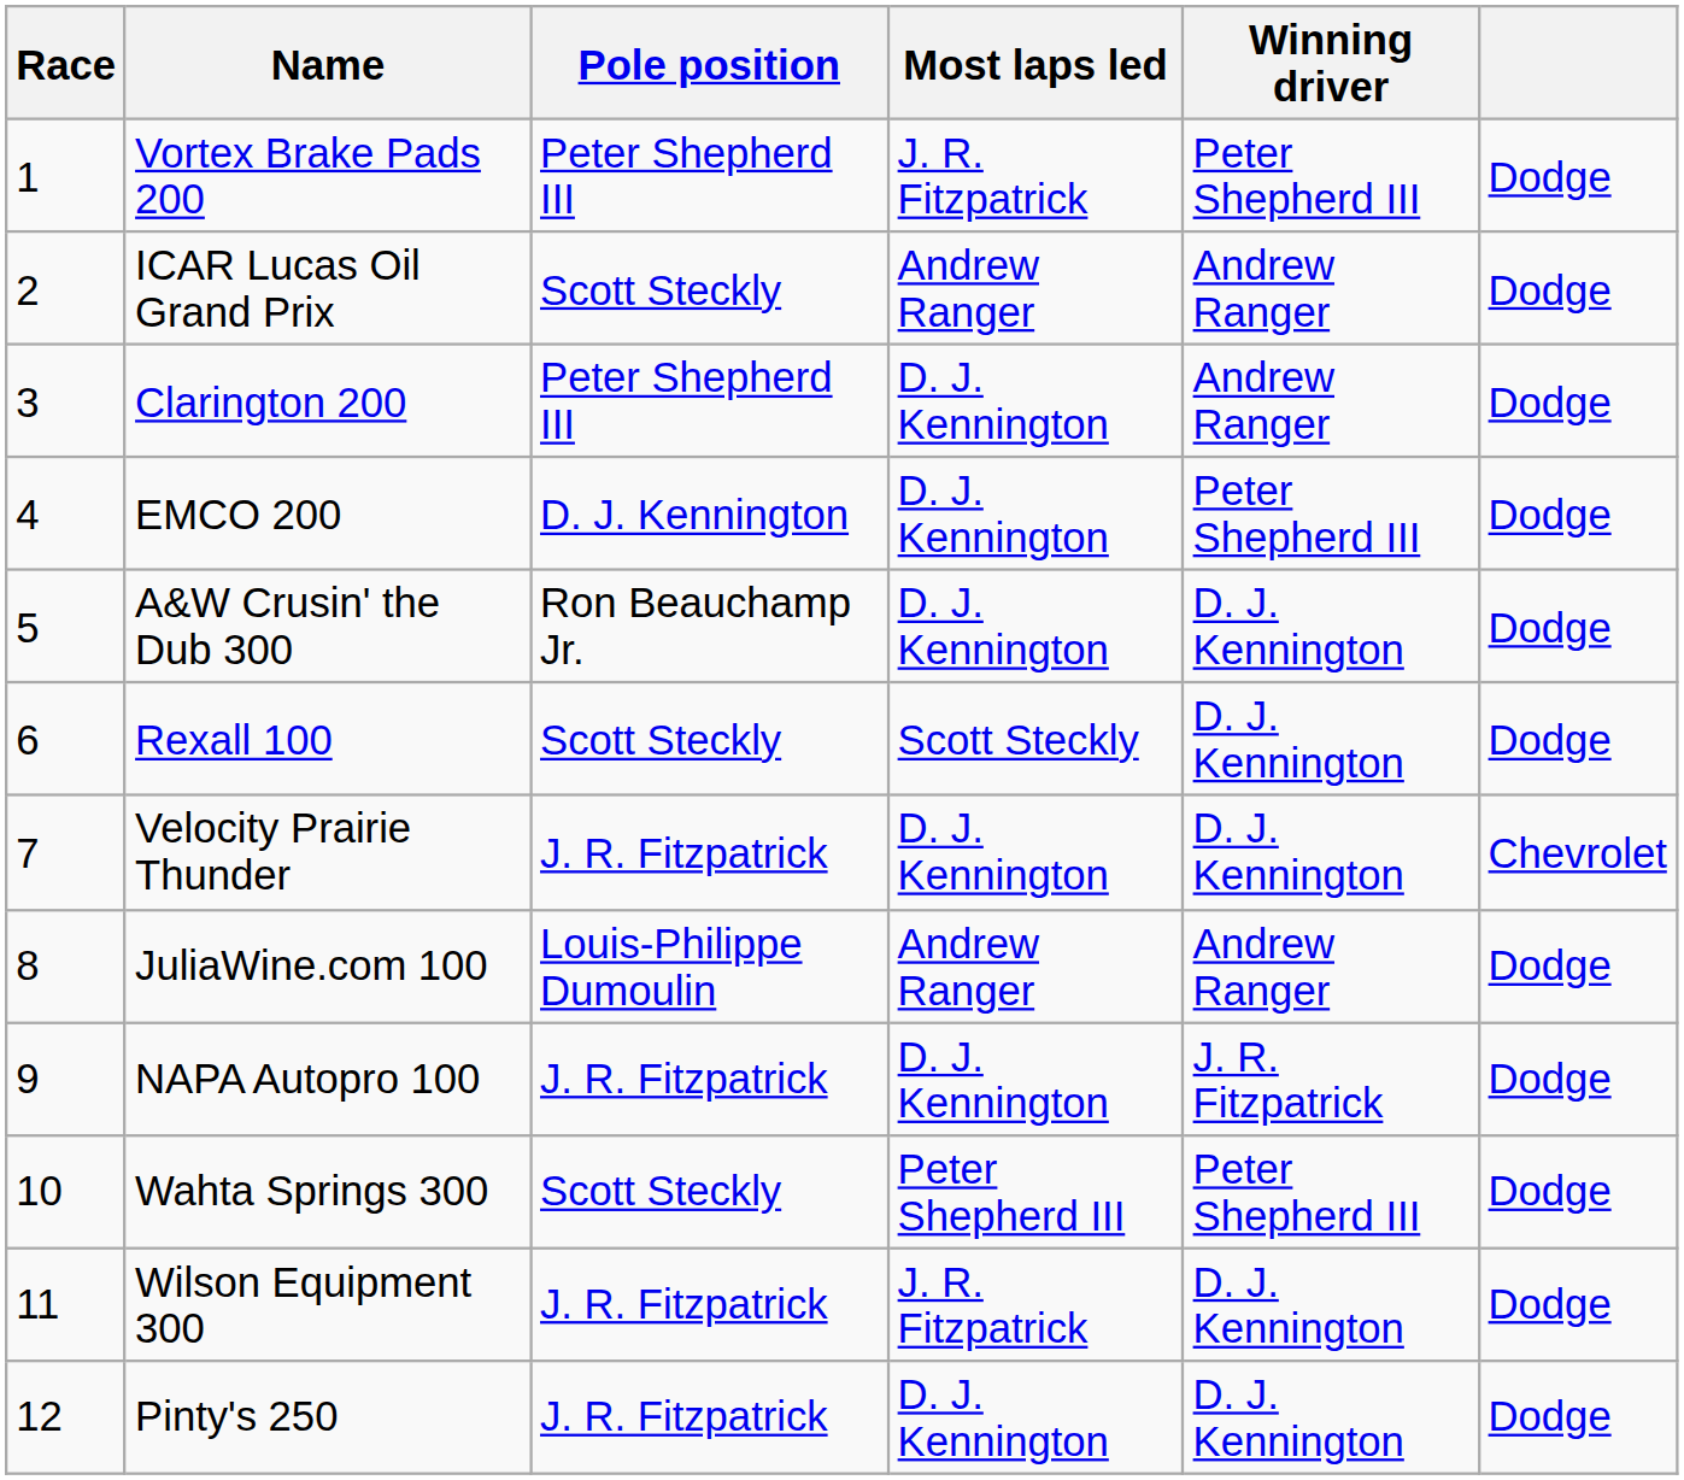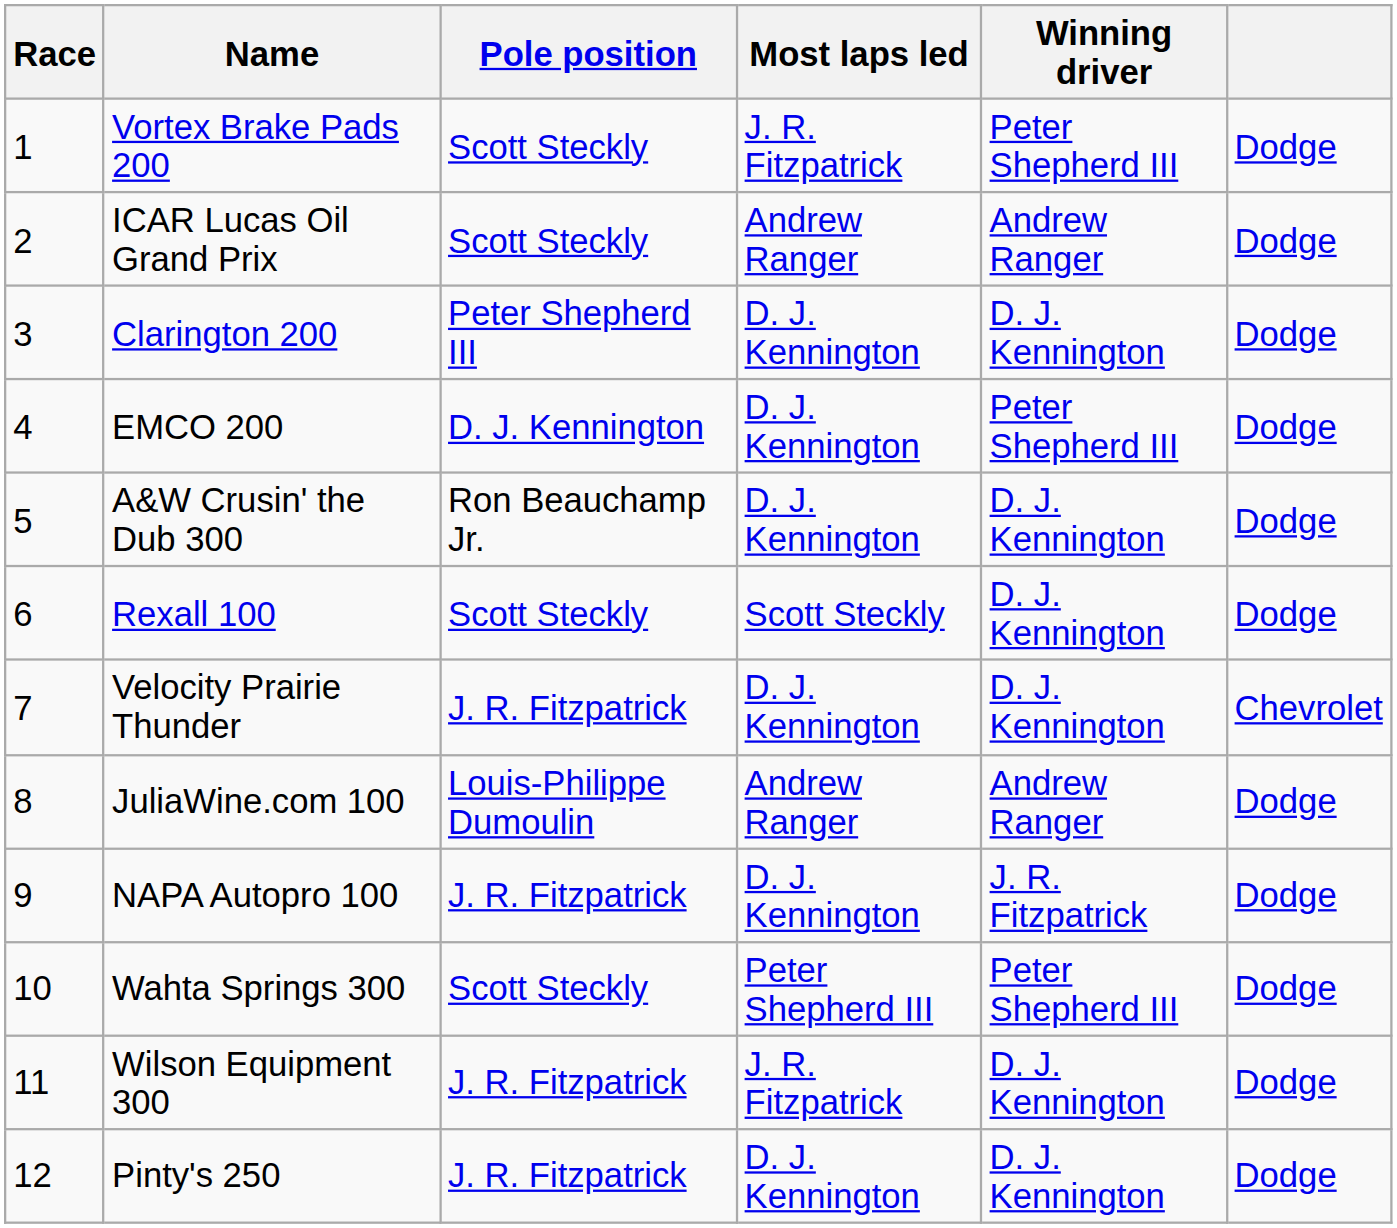Vortex Brake Pads 200 | Pole position: Peter Shepherd III -> Scott Steckly
Clarington 200 | Winning driver: Andrew Ranger -> D. J. Kennington
